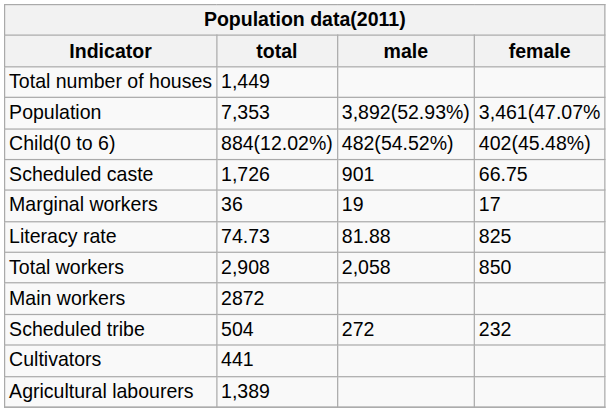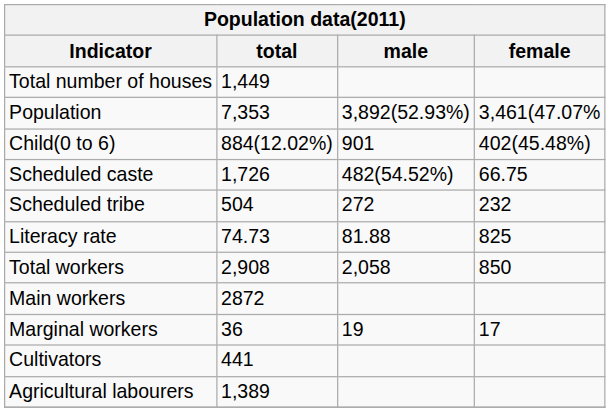Child(0 to 6) | male: 482(54.52%) -> 901
Scheduled caste | male: 901 -> 482(54.52%)
rows swapped: Scheduled tribe <-> Marginal workers
